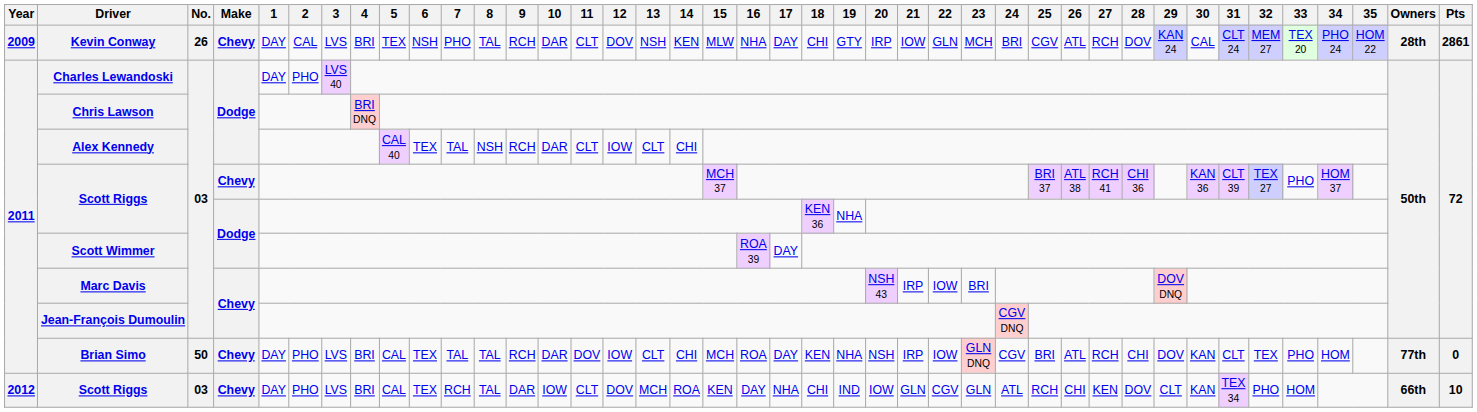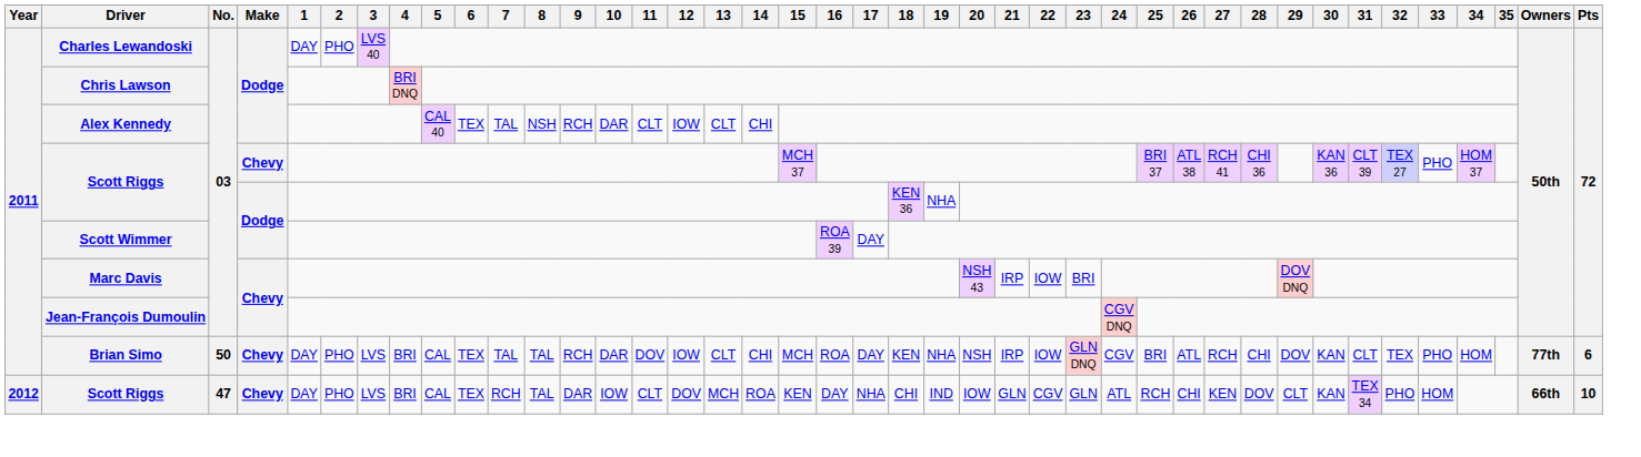- row: 2009 | Kevin Conway | 26 | Chevy | DAY | CAL | LVS | BRI | TEX | NSH | PHO | TAL | RCH | DAR | CLT | DOV | NSH | KEN | MLW | NHA | DAY | CHI | GTY | IRP | IOW | GLN | MCH | BRI | CGV | ATL | RCH | DOV | KAN 24 | CAL | CLT 24 | MEM 27 | TEX 20 | PHO 24 | HOM 22 | 28th | 2861
Brian Simo | Pts: 0 -> 6
2012 / Scott Riggs | No.: 03 -> 47
